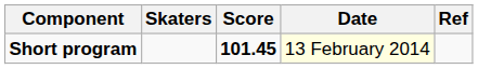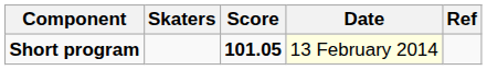Short program | Score: 101.45 -> 101.05
